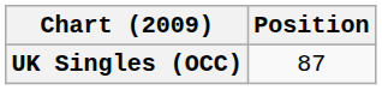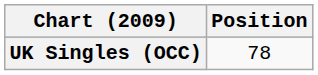UK Singles (OCC) | Position: 87 -> 78
